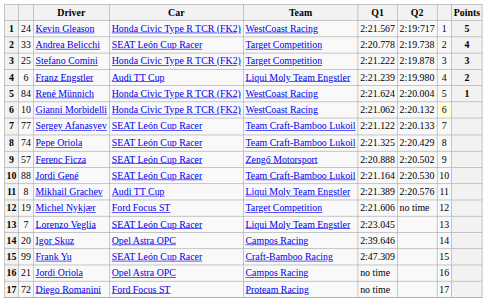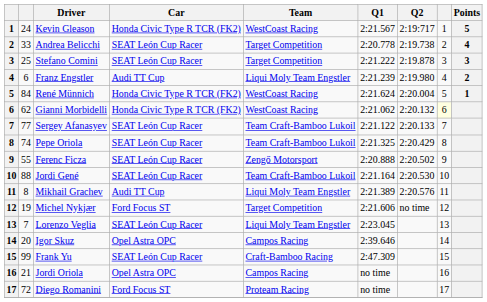Stefano Comini | Car: Honda Civic Type R TCR (FK2) -> SEAT León Cup Racer
Gianni Morbidelli | column 2: 10 -> 62
Ferenc Ficza | column 2: 57 -> 55
